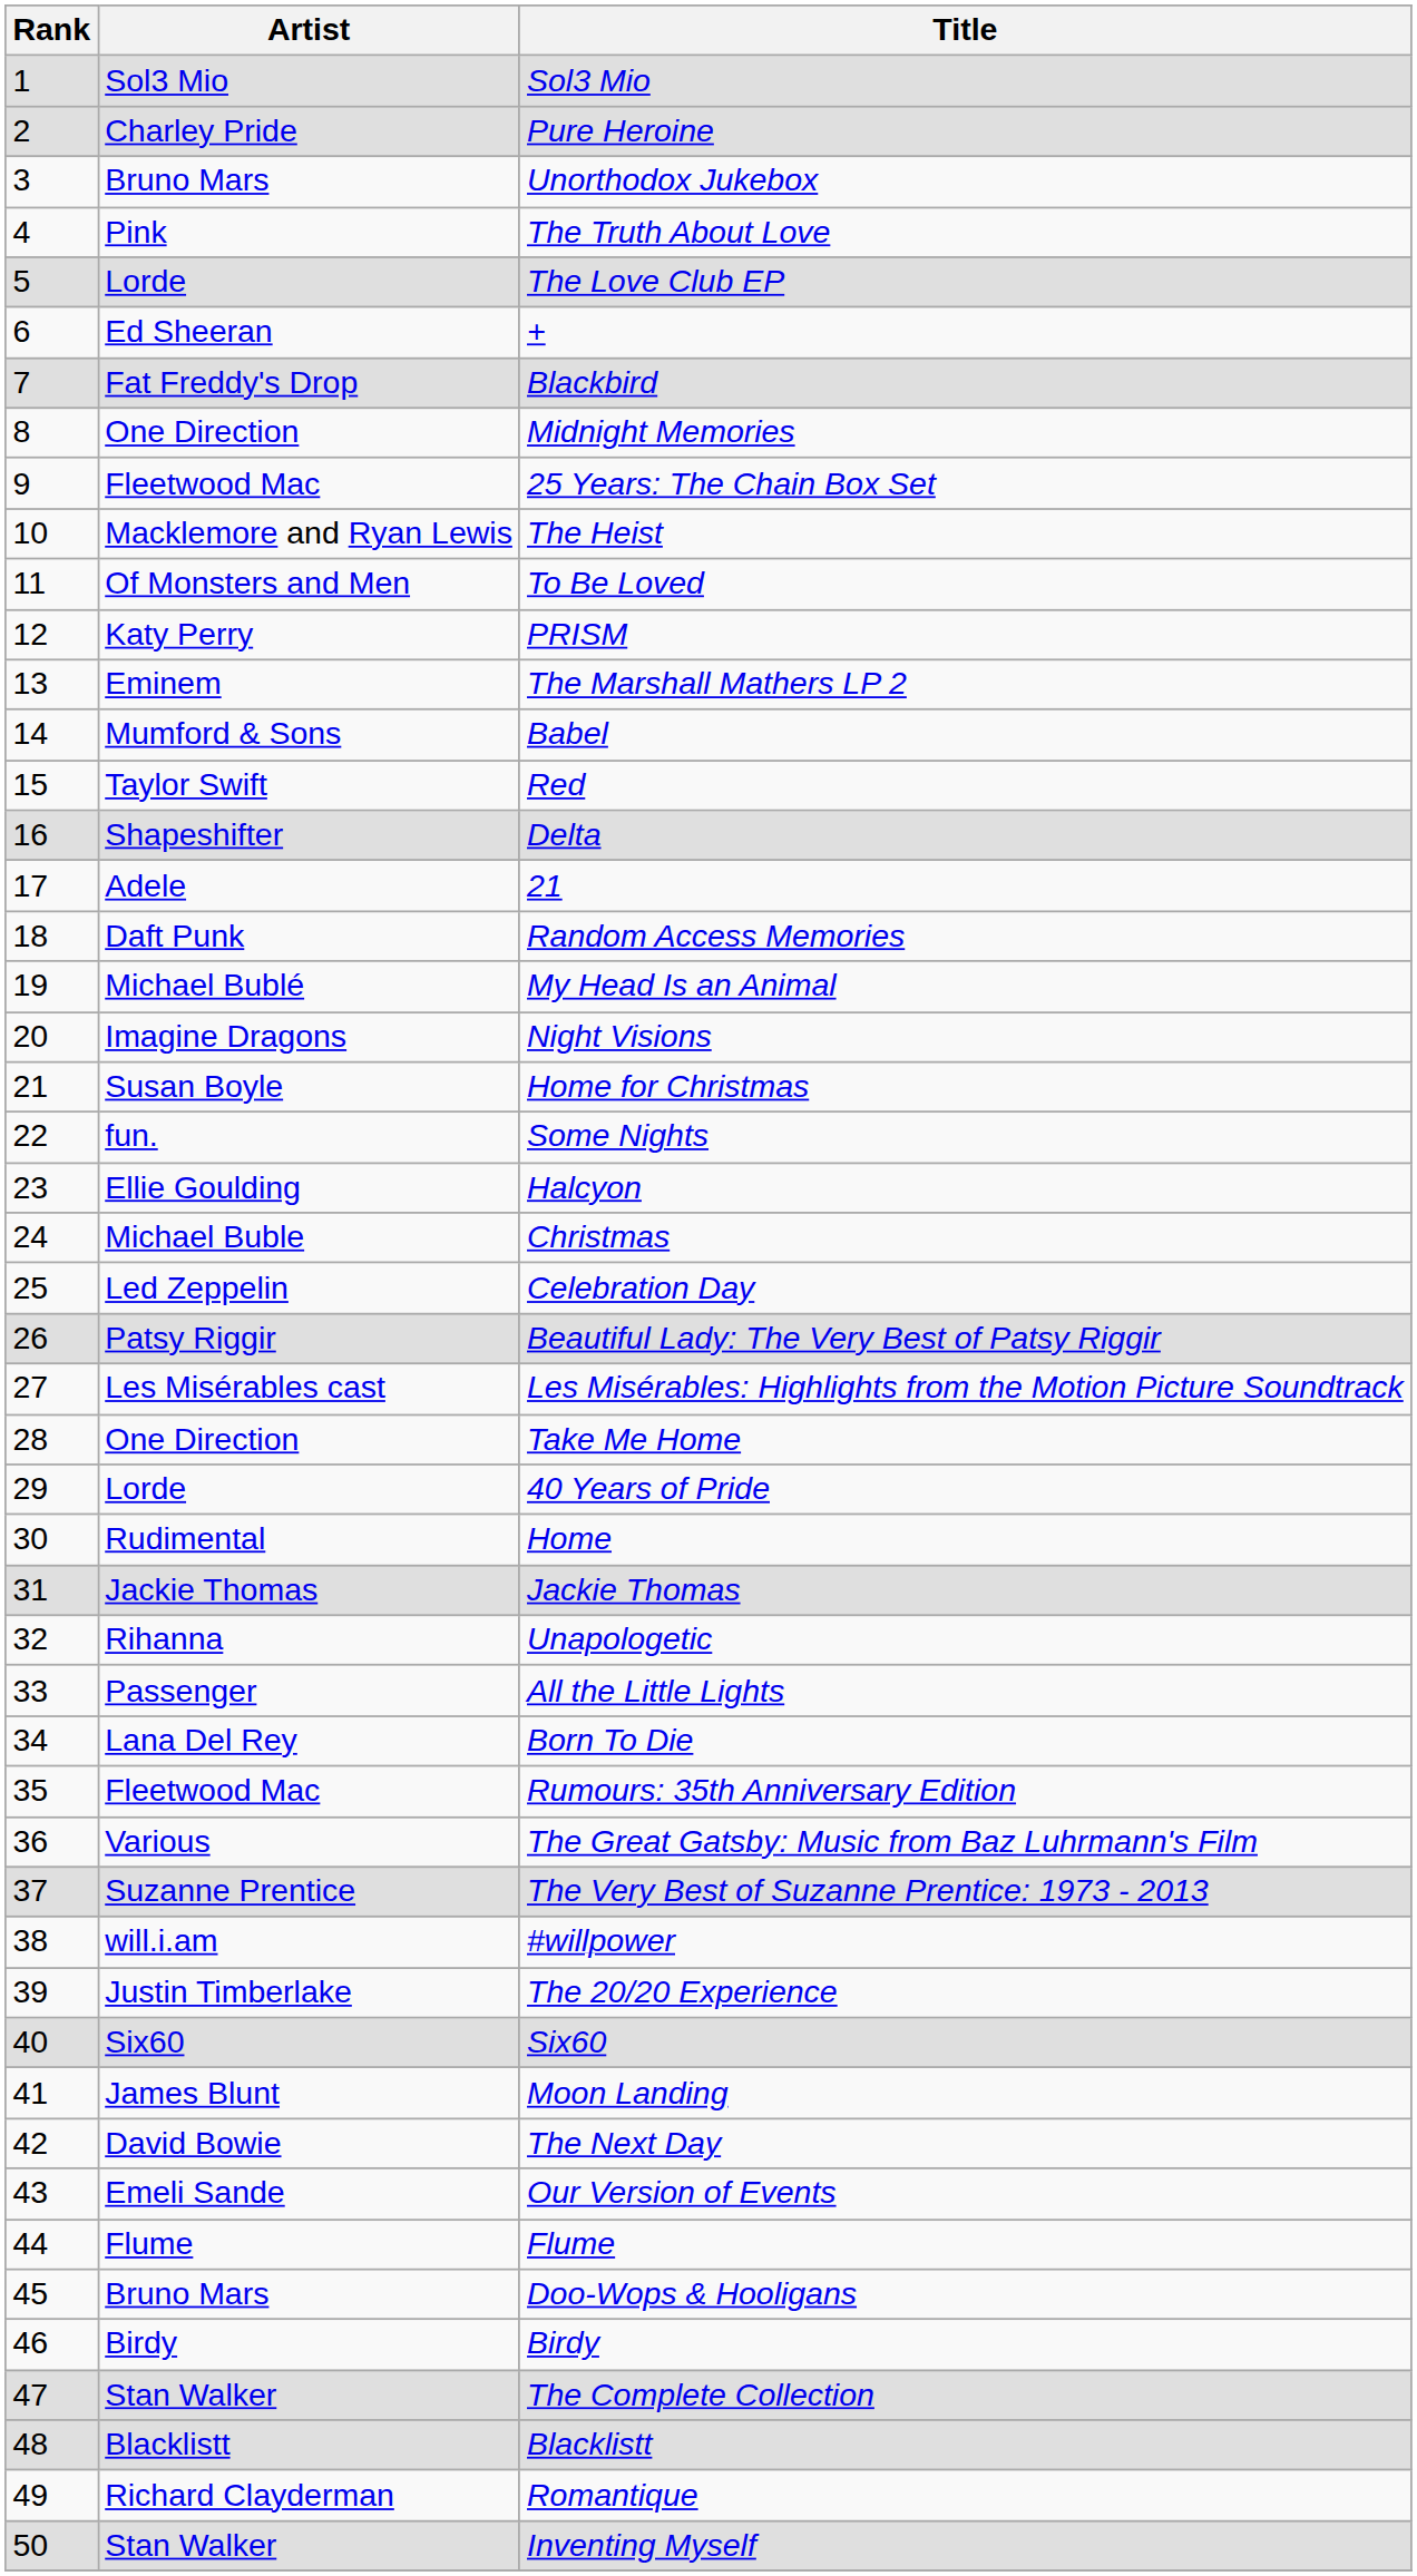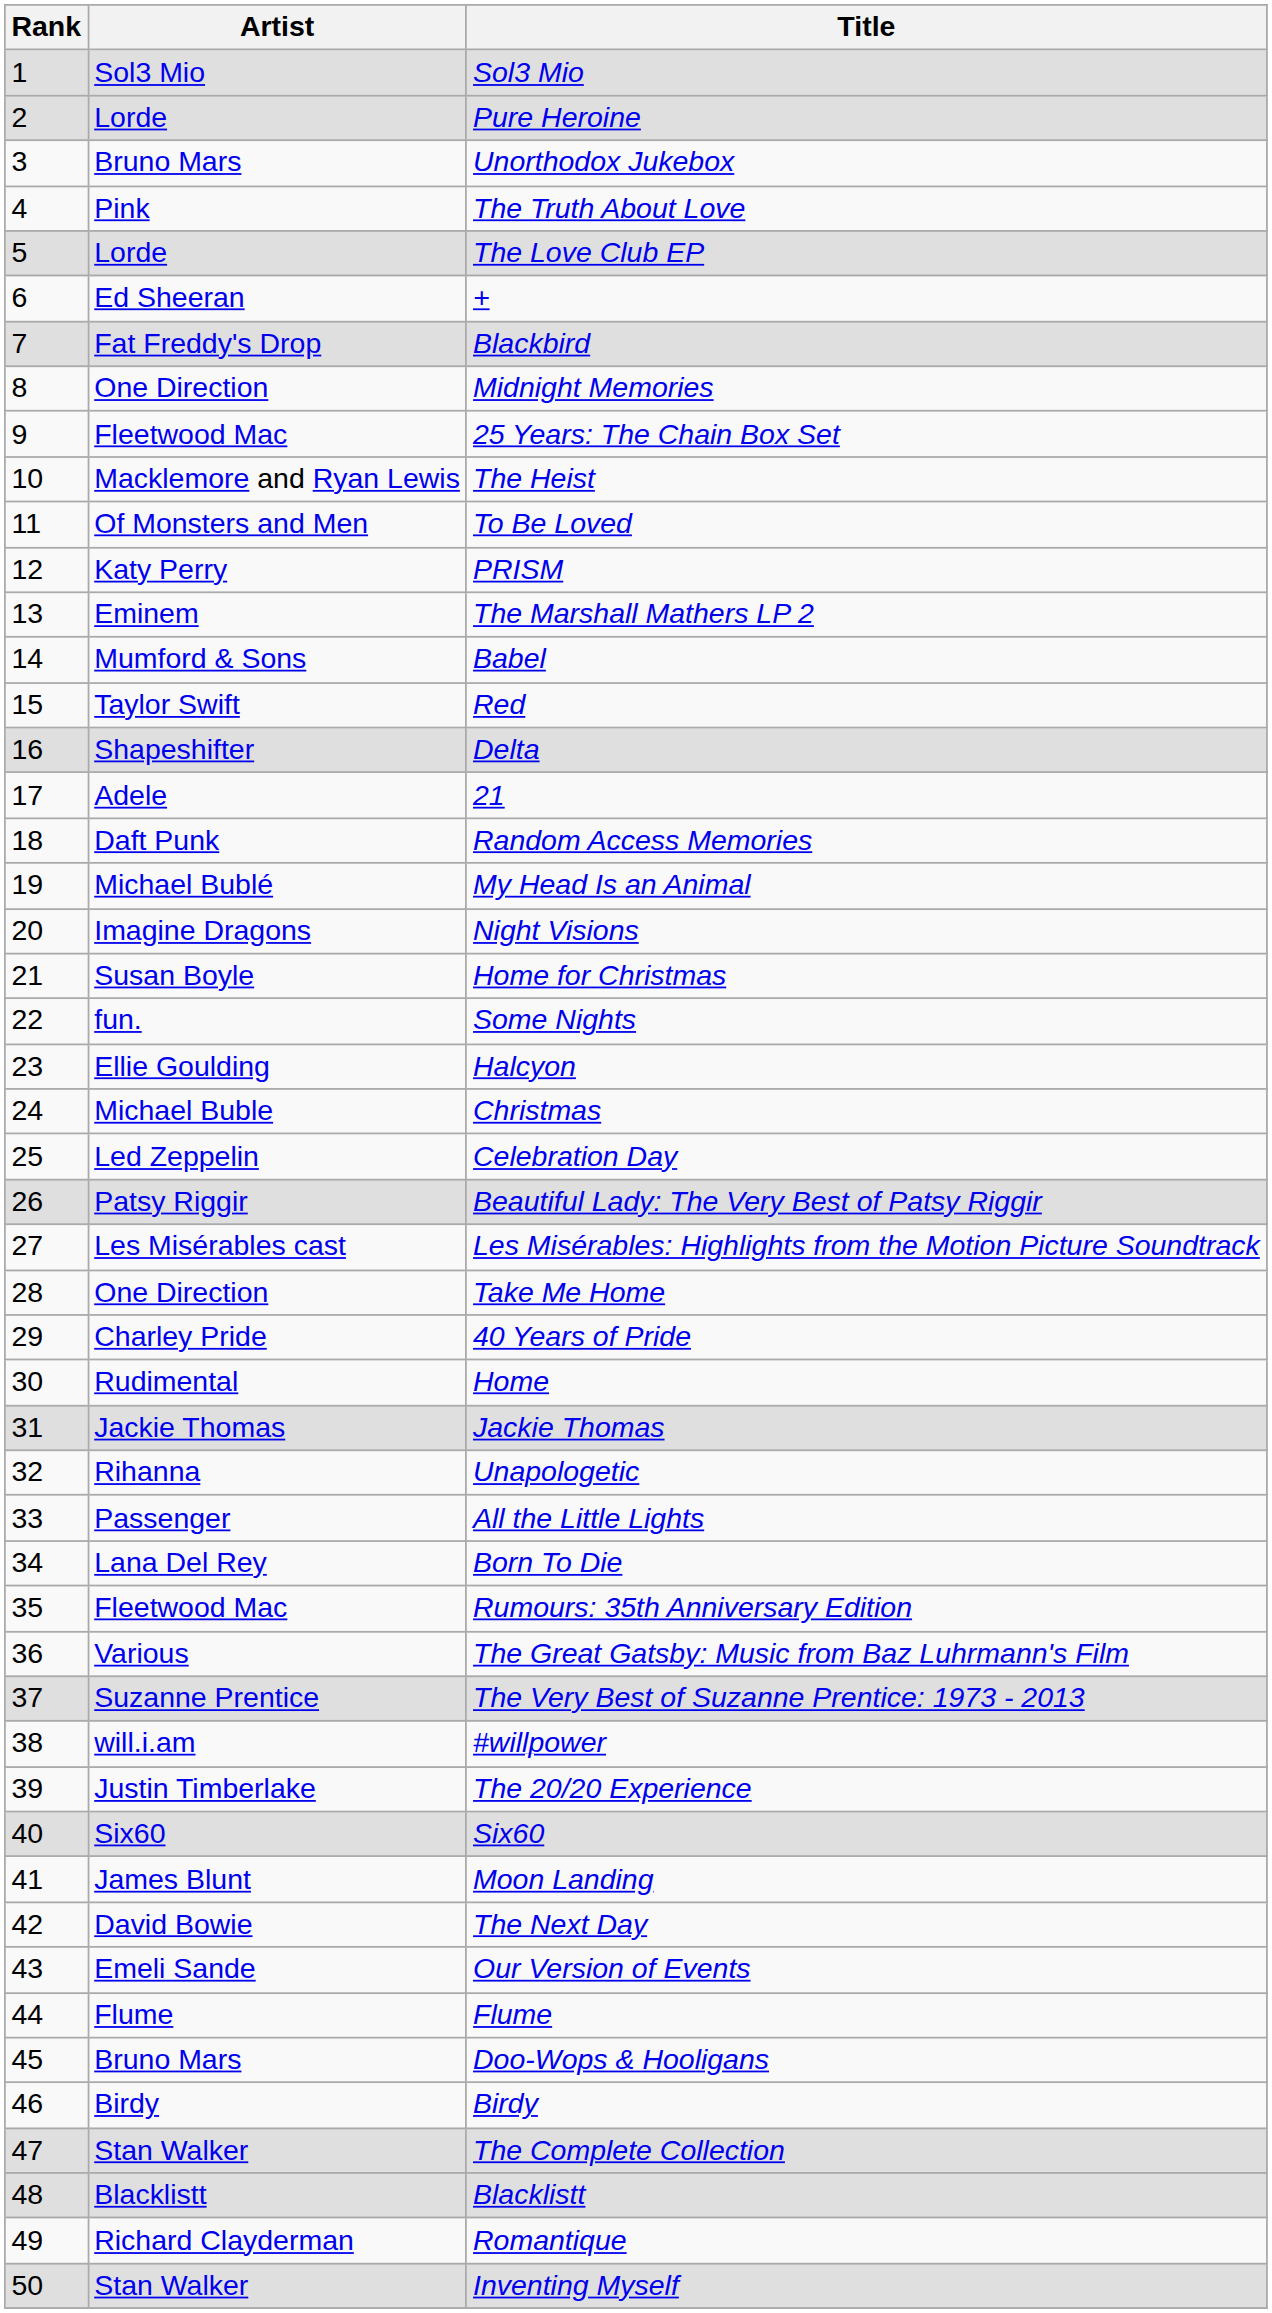Pure Heroine | Artist: Charley Pride -> Lorde
40 Years of Pride | Artist: Lorde -> Charley Pride
